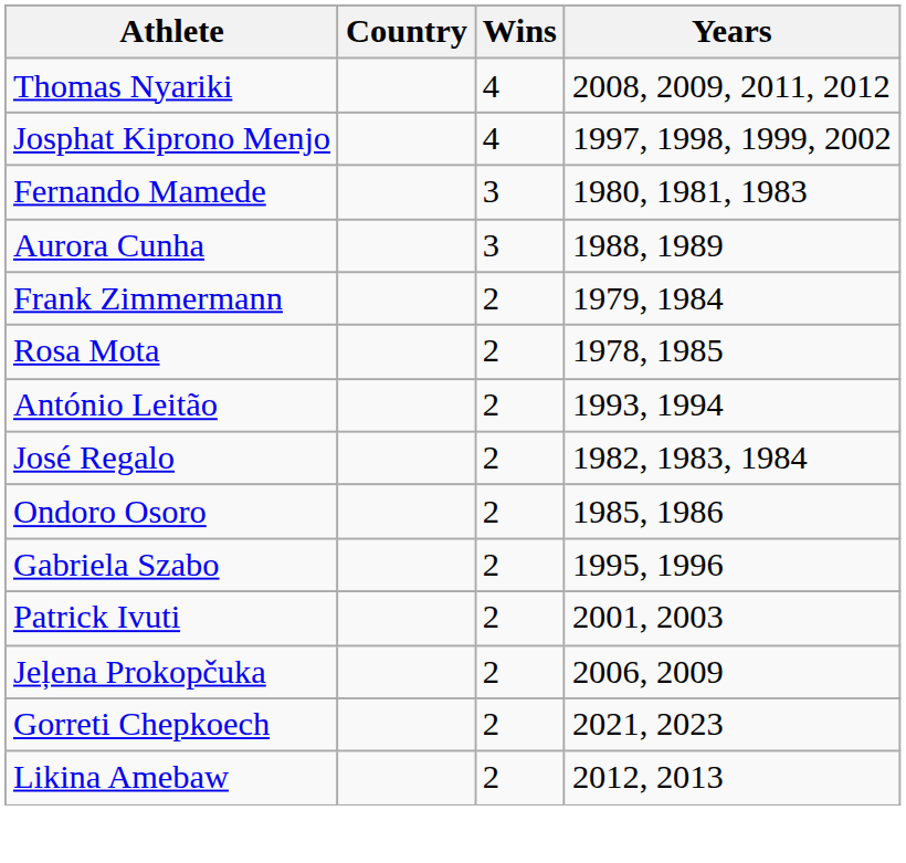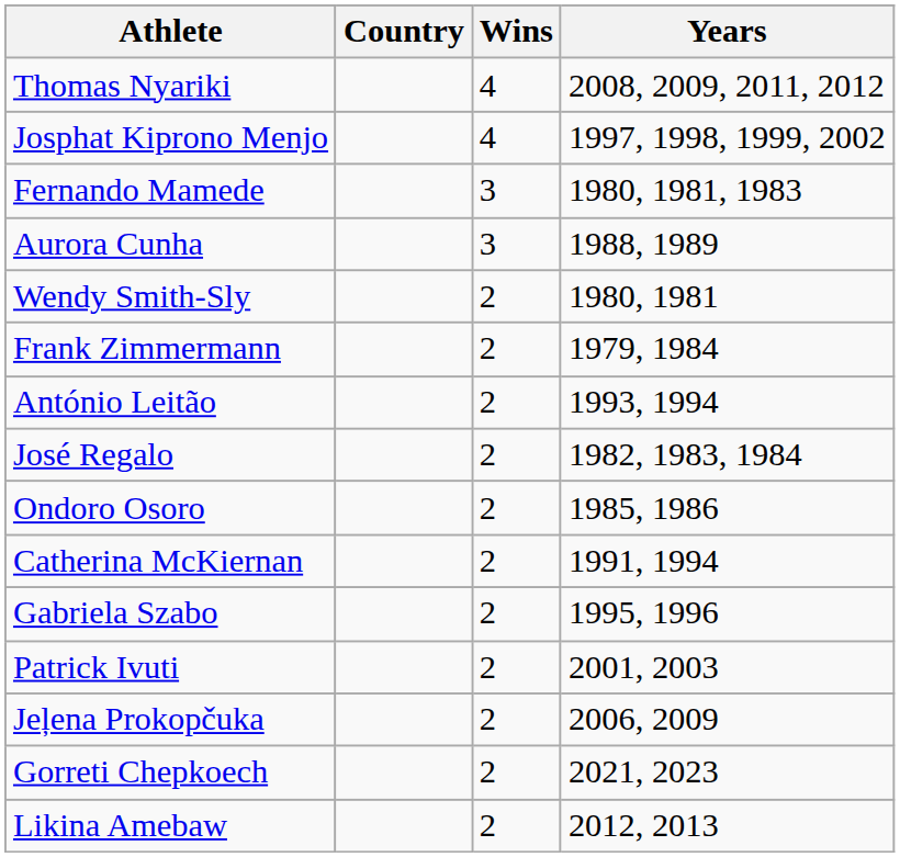+ row: Wendy Smith-Sly | 2 | 1980, 1981
- row: Rosa Mota | 2 | 1978, 1985
+ row: Catherina McKiernan | 2 | 1991, 1994
